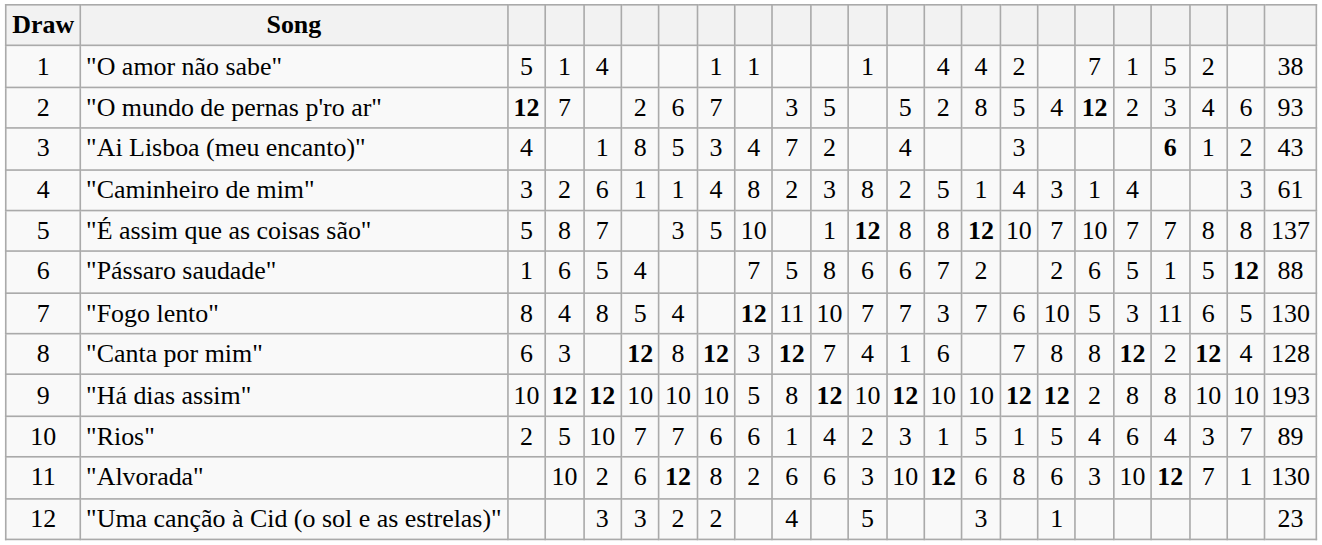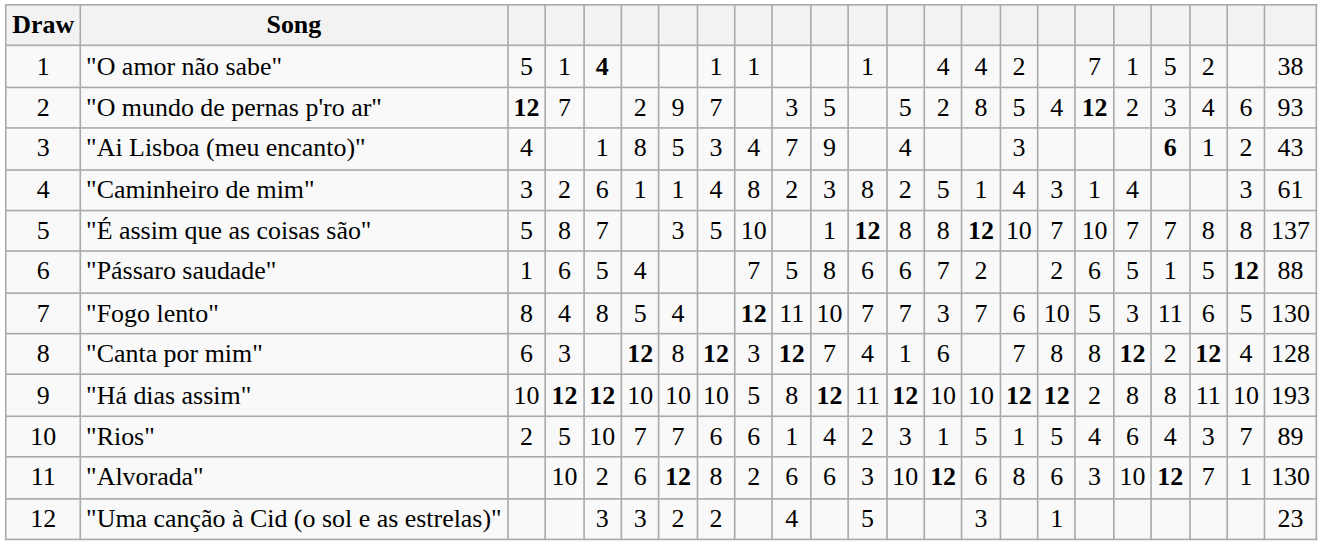"O amor não sabe" | column 5: normal -> bold
"O mundo de pernas p'ro ar" | column 7: 6 -> 9
"Ai Lisboa (meu encanto)" | column 11: 2 -> 9
"Há dias assim" | column 12: 10 -> 11
"Há dias assim" | column 21: 10 -> 11
